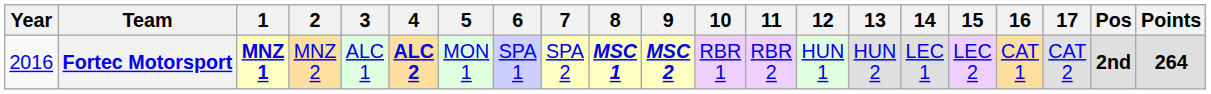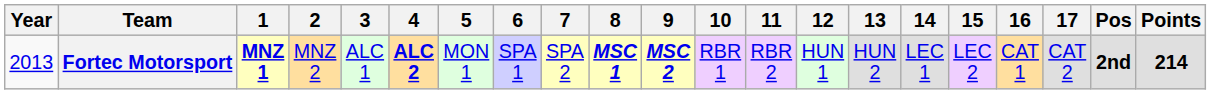Fortec Motorsport | Year: 2016 -> 2013
Fortec Motorsport | Points: 264 -> 214
